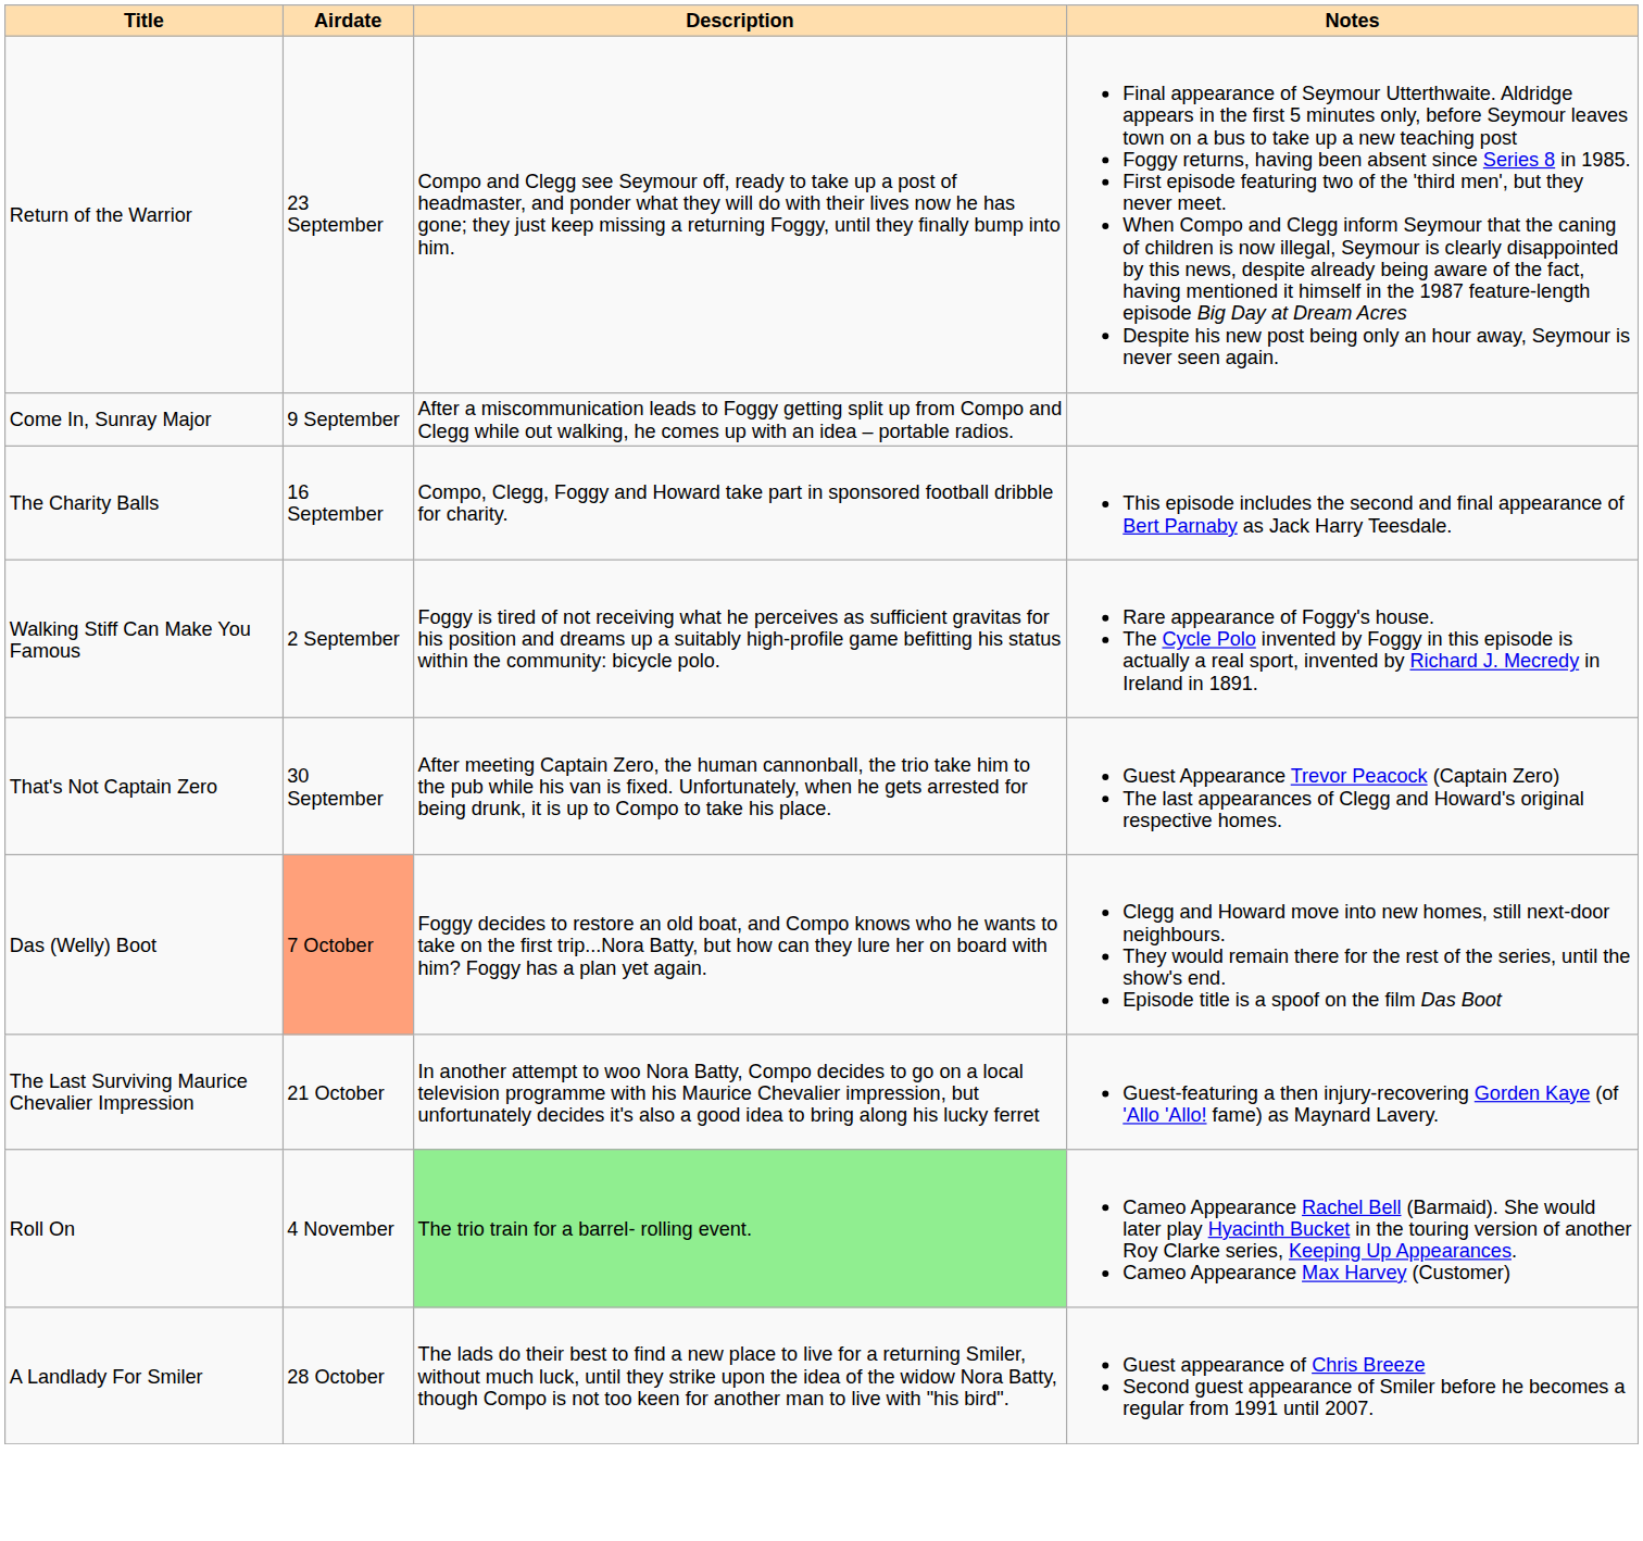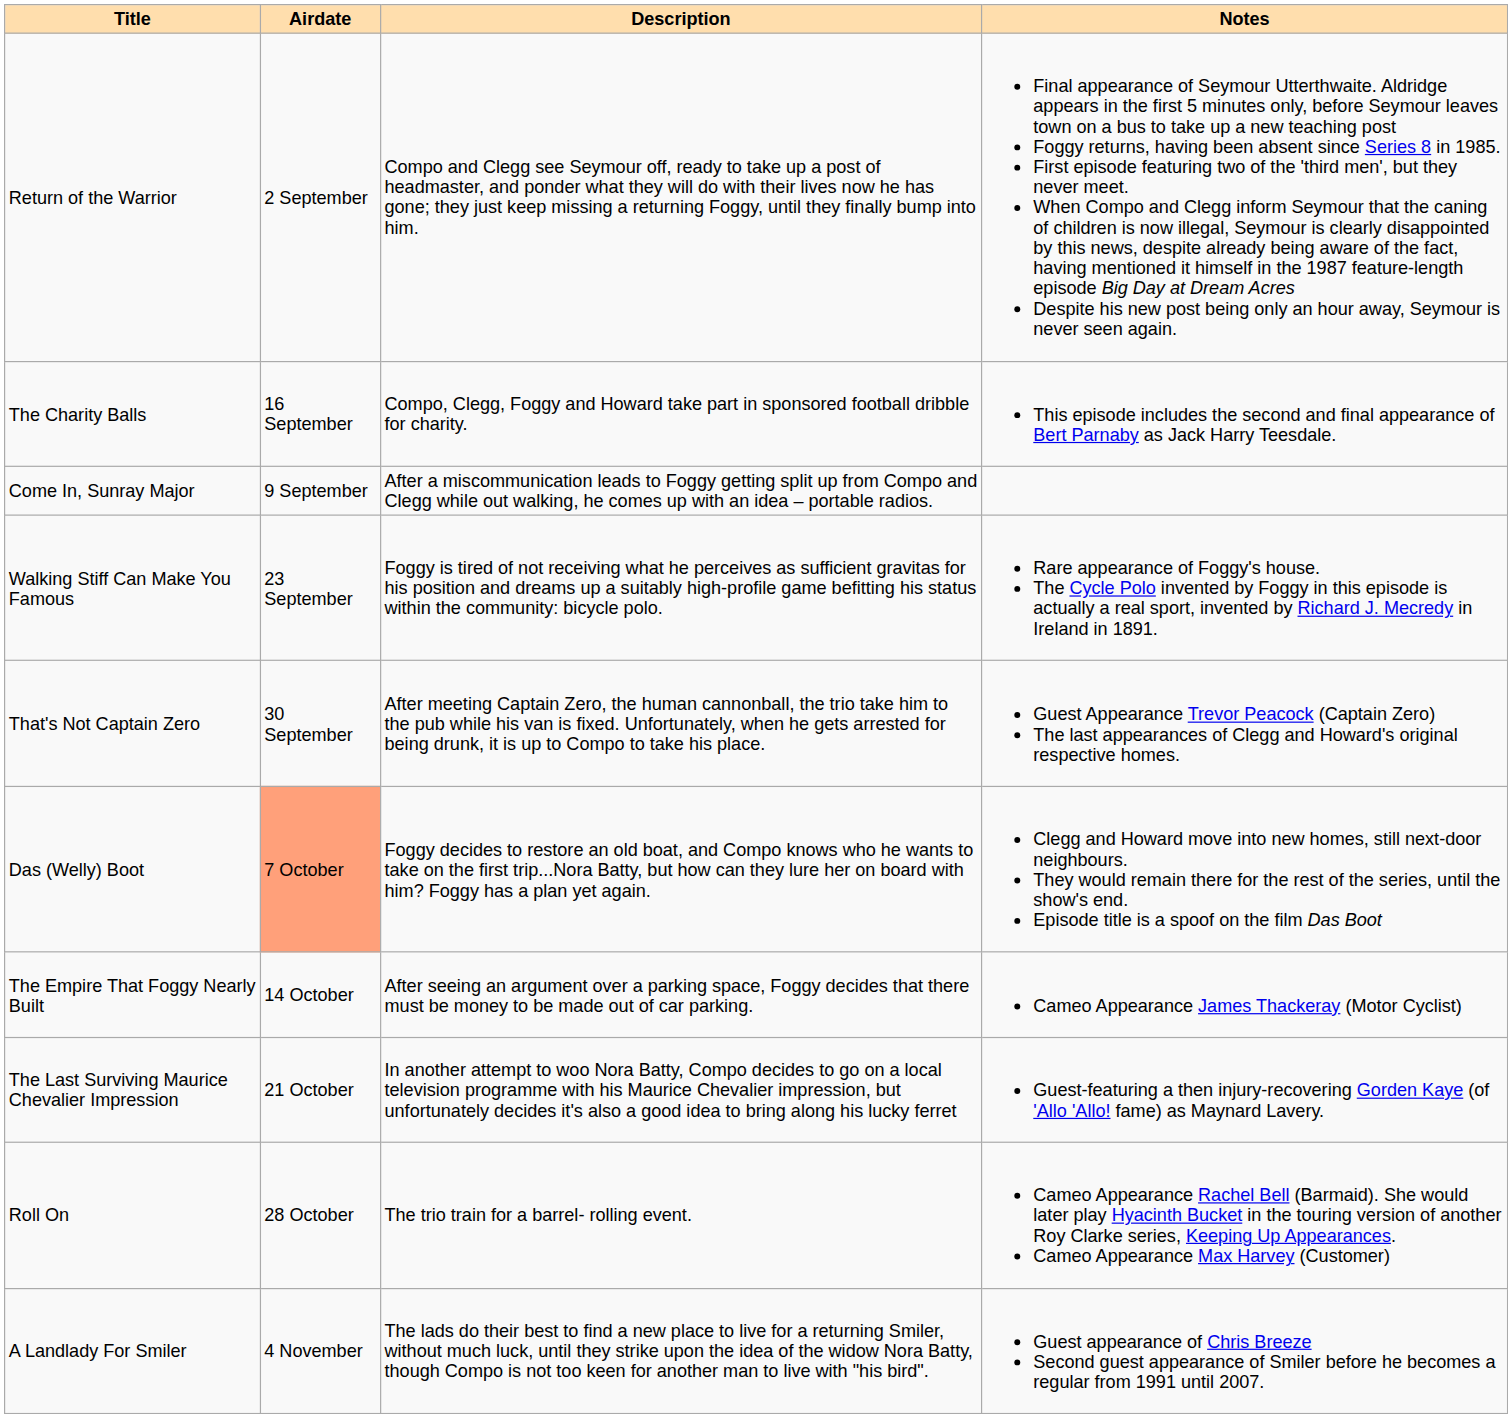Return of the Warrior | Airdate: 23 September -> 2 September
rows swapped: Come In, Sunray Major <-> The Charity Balls
Walking Stiff Can Make You Famous | Airdate: 2 September -> 23 September
+ row: The Empire That Foggy Nearly Built | 14 October | After seeing an argument over a parking space, Foggy decides that there must be money to be made out of car parking. | Cameo Appearance James Thackeray (Motor Cyclist)
Roll On | Airdate: 4 November -> 28 October
Roll On | Description: lightgreen background -> no background
A Landlady For Smiler | Airdate: 28 October -> 4 November
